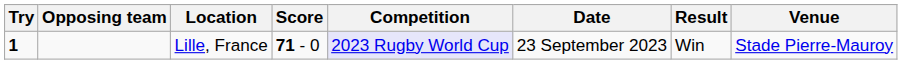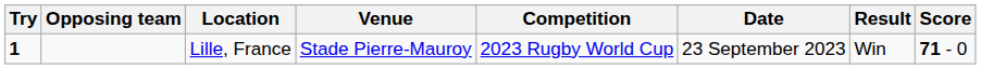columns swapped: Venue <-> Score
Lille, France | Competition: lavender background -> no background
